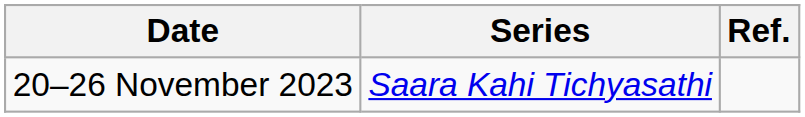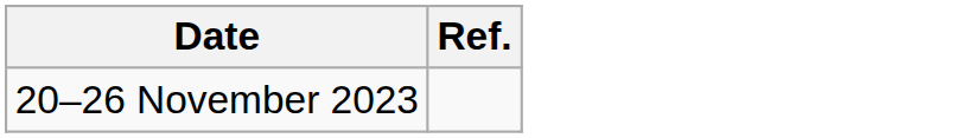- column: Series | Saara Kahi Tichyasathi
